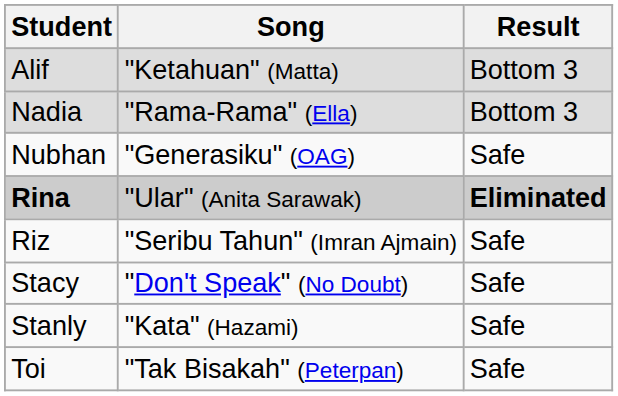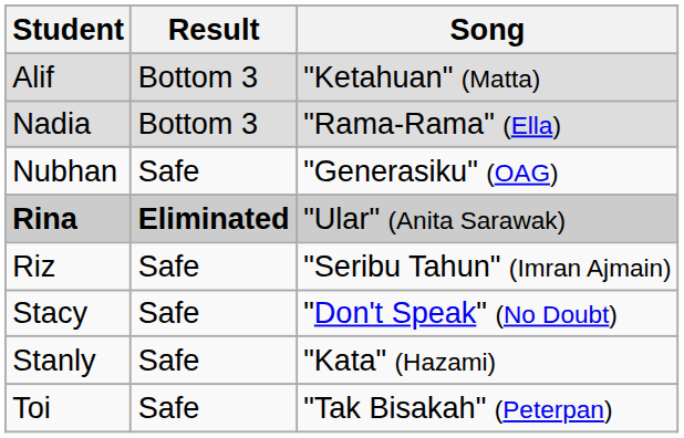columns swapped: Song <-> Result
